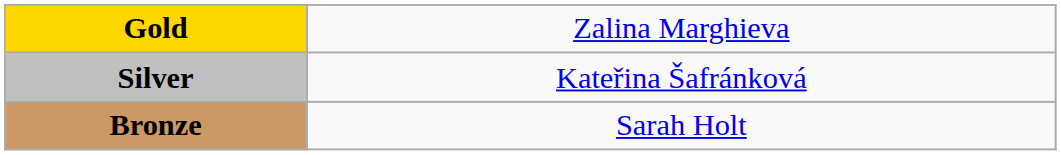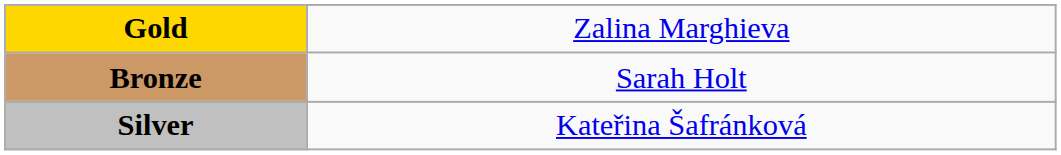rows swapped: Silver <-> Bronze
